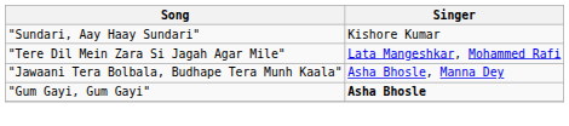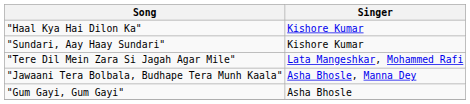+ row: "Haal Kya Hai Dilon Ka" | Kishore Kumar
"Gum Gayi, Gum Gayi" | Singer: bold -> normal
